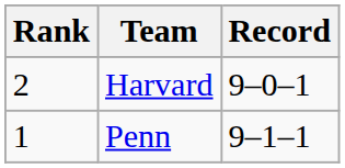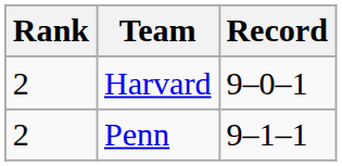Penn | Rank: 1 -> 2
